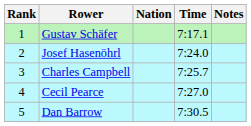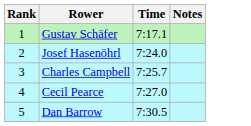- column: Nation
